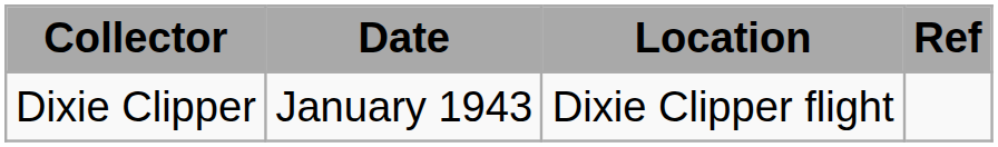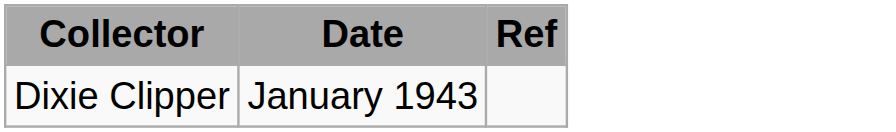- column: Location | Dixie Clipper flight
